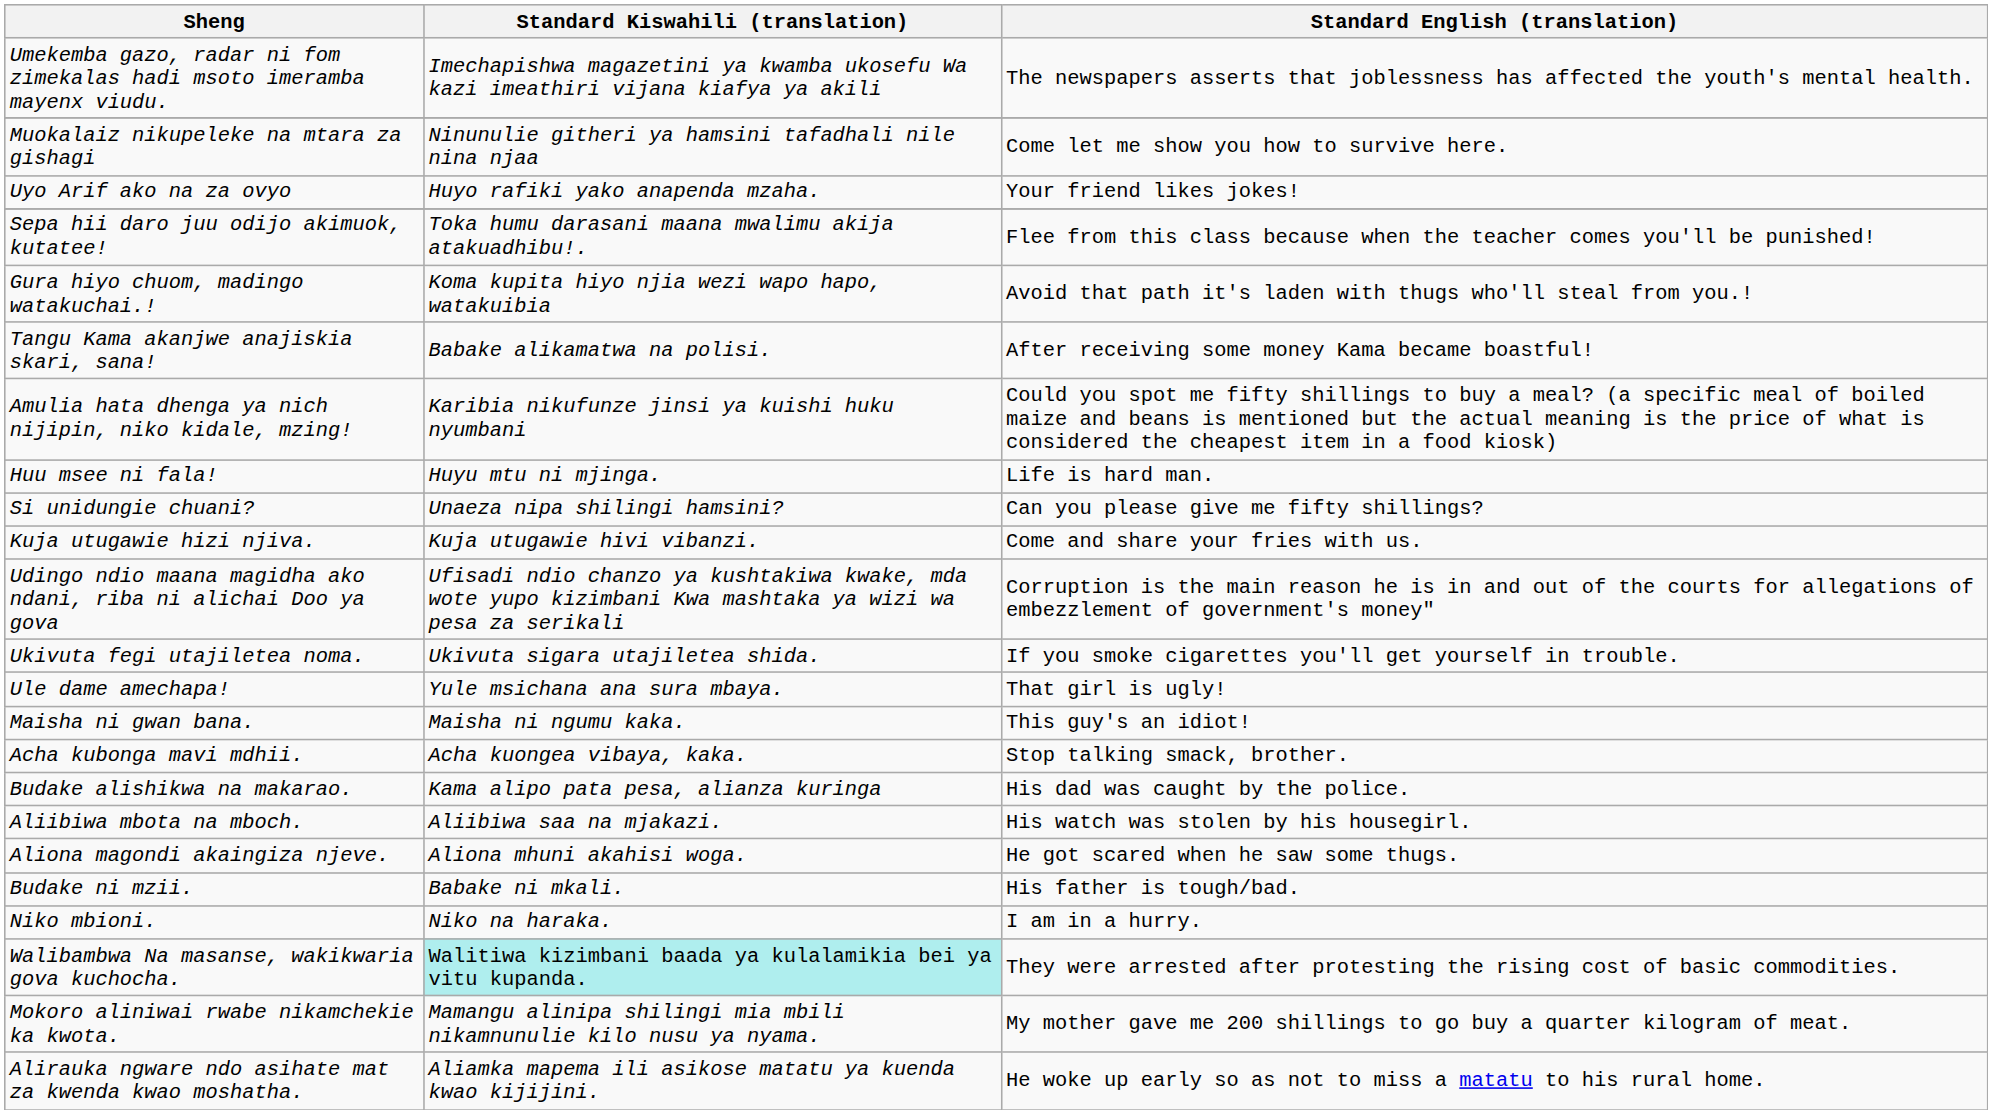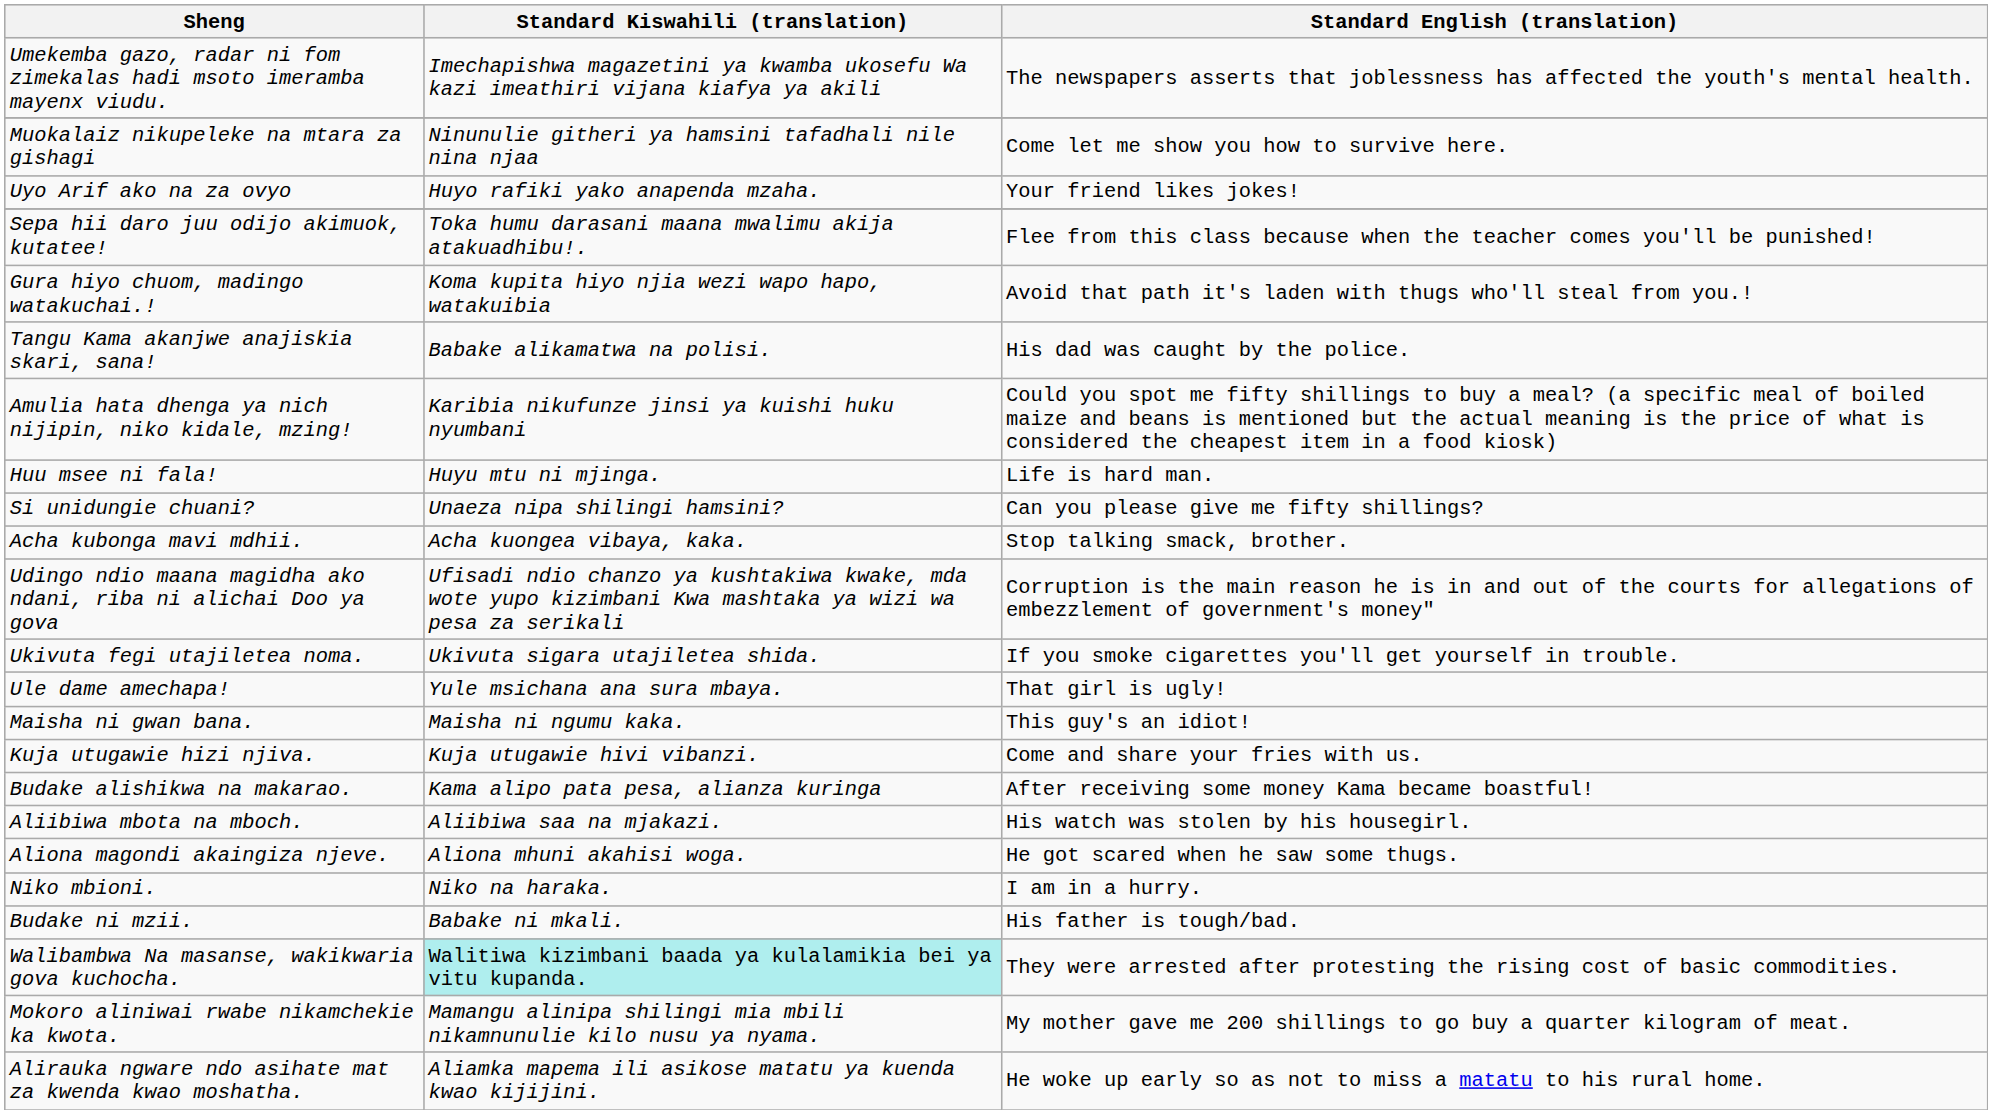Tangu Kama akanjwe anajiskia skari, sana! | Standard English (translation): After receiving some money Kama became boastful! -> His dad was caught by the police.
rows swapped: Acha kubonga mavi mdhii. <-> Kuja utugawie hizi njiva.
Budake alishikwa na makarao. | Standard English (translation): His dad was caught by the police. -> After receiving some money Kama became boastful!
rows swapped: Niko mbioni. <-> Budake ni mzii.
